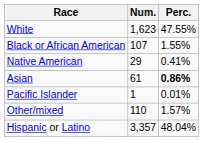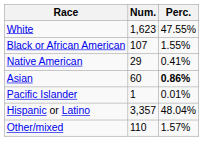Asian | Num.: 61 -> 60
rows swapped: Other/mixed <-> Hispanic or Latino
